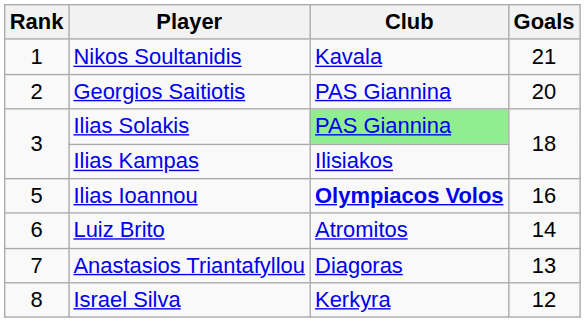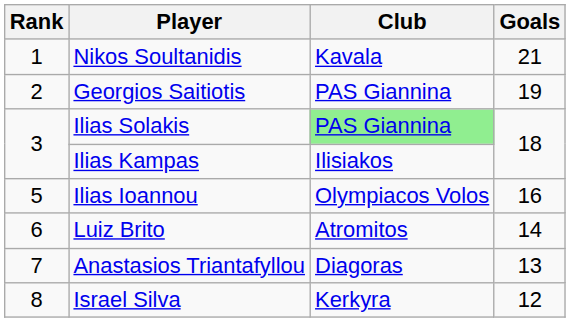Georgios Saitiotis | Goals: 20 -> 19
Ilias Ioannou | Club: bold -> normal
